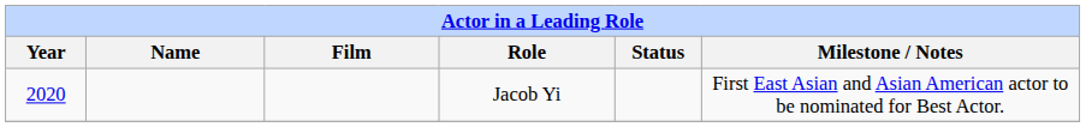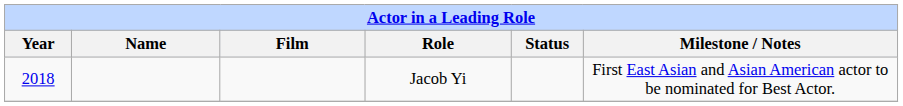Jacob Yi | Year: 2020 -> 2018
